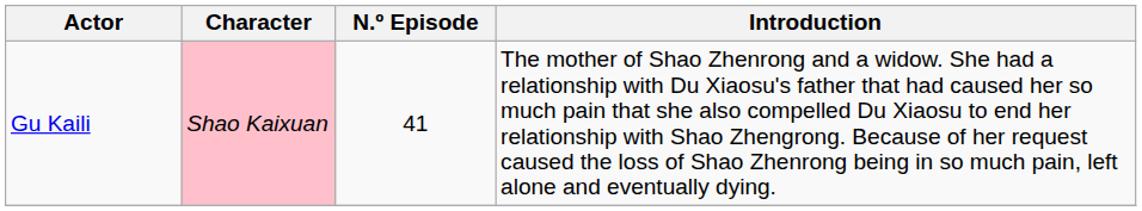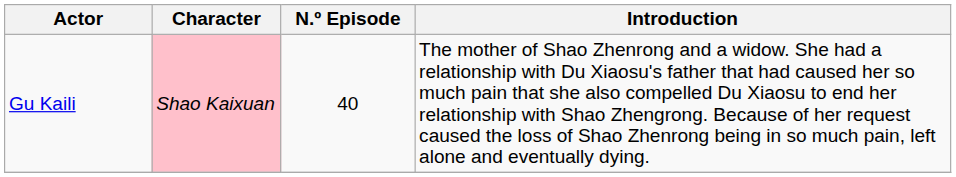Gu Kaili | N.º Episode: 41 -> 40
